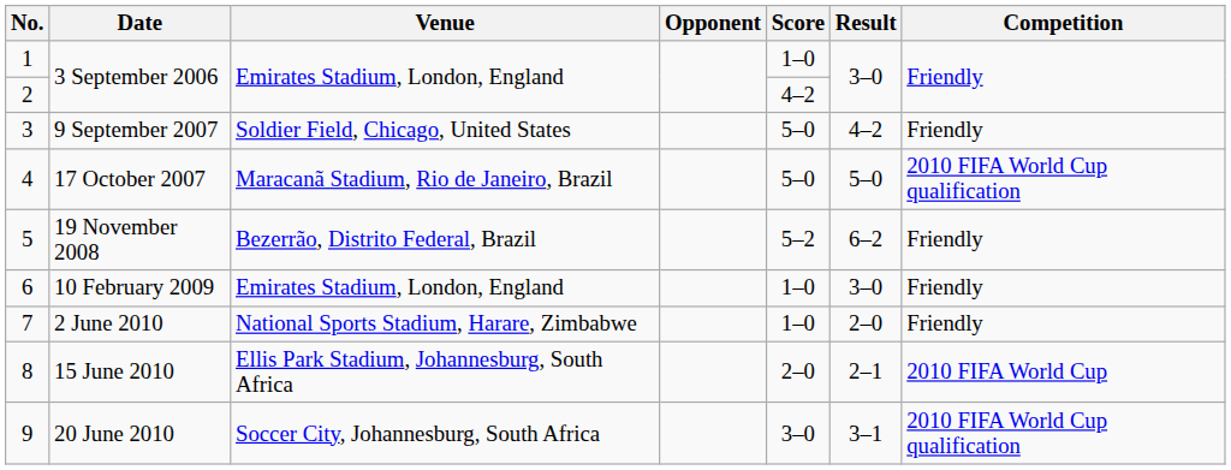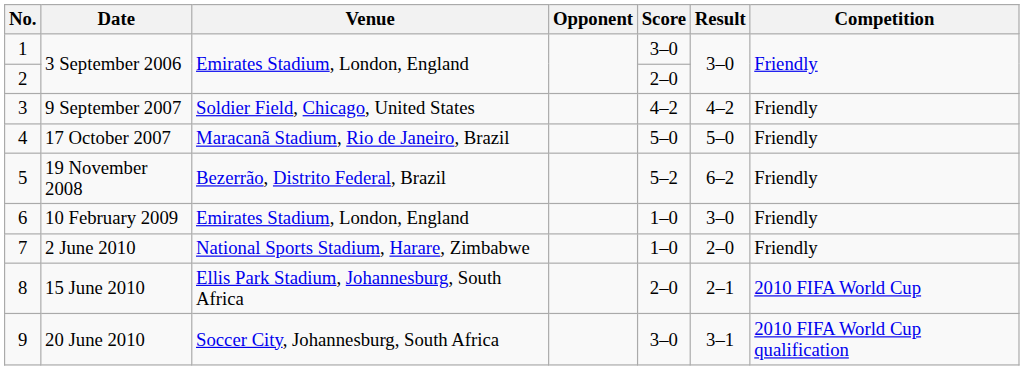1 | Score: 1–0 -> 3–0
2 | Score: 4–2 -> 2–0
3 | Score: 5–0 -> 4–2
4 | Competition: 2010 FIFA World Cup qualification -> Friendly
